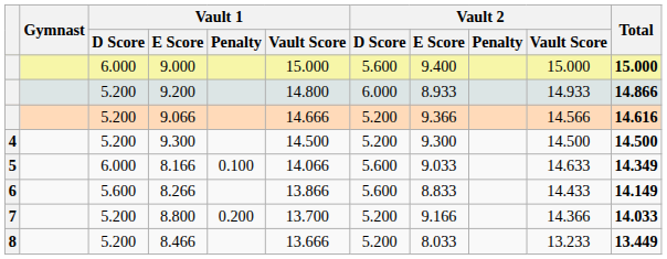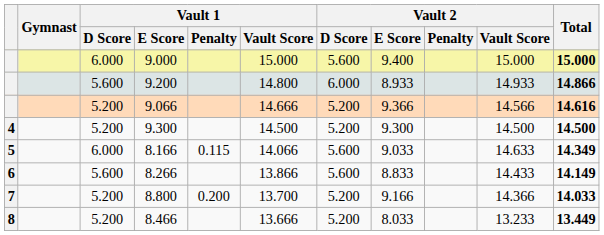9.200 | Vault 1 / D Score: 5.200 -> 5.600
8.166 | Vault 1 / Penalty: 0.100 -> 0.115
